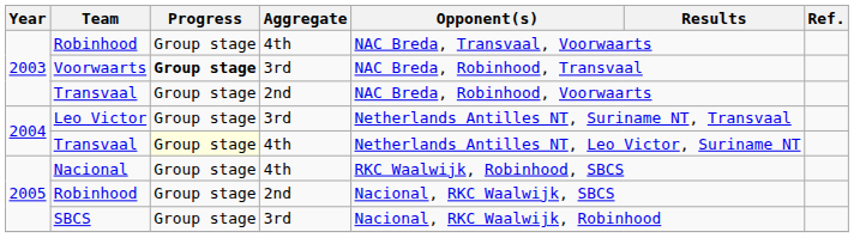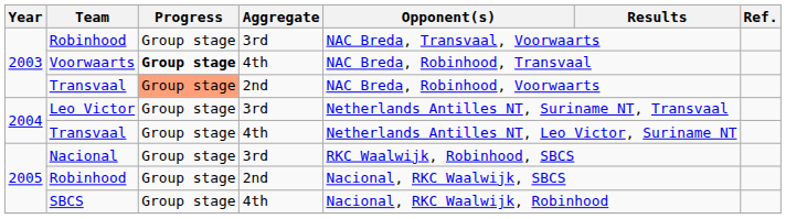2003 / Robinhood | Aggregate: 4th -> 3rd
Voorwaarts | Aggregate: 3rd -> 4th
2003 / Transvaal | Progress: no background -> lightsalmon background
2004 / Transvaal | Progress: lightyellow background -> no background
Nacional | Aggregate: 4th -> 3rd
SBCS | Aggregate: 3rd -> 4th
